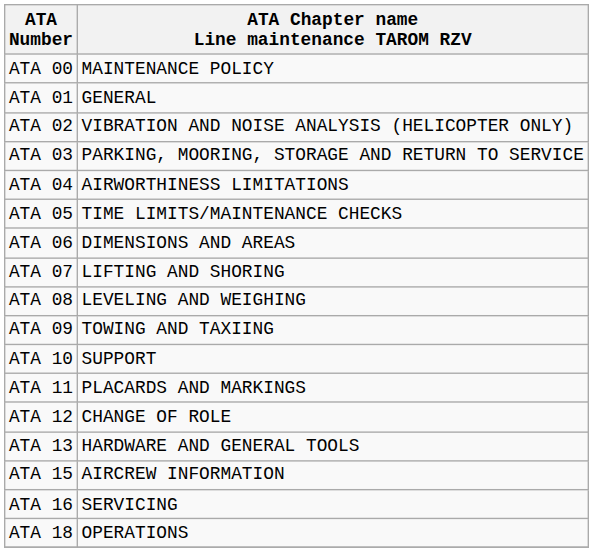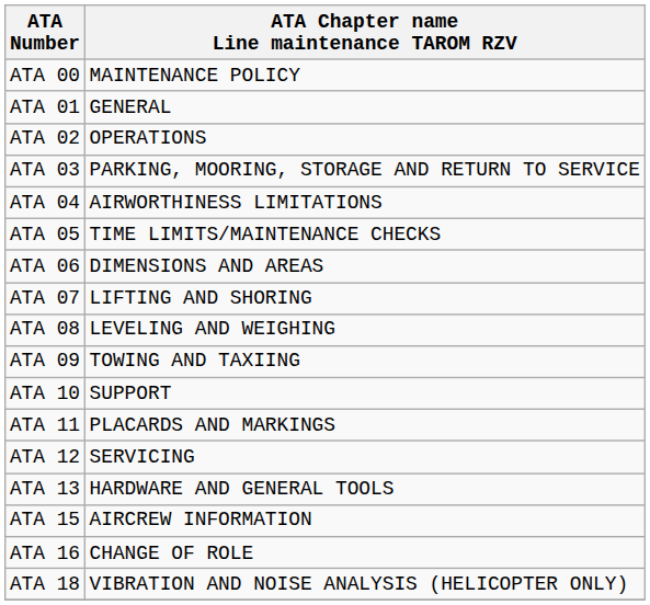ATA 02 | ATA Chapter name Line maintenance TAROM RZV: VIBRATION AND NOISE ANALYSIS (HELICOPTER ONLY) -> OPERATIONS
ATA 12 | ATA Chapter name Line maintenance TAROM RZV: CHANGE OF ROLE -> SERVICING
ATA 16 | ATA Chapter name Line maintenance TAROM RZV: SERVICING -> CHANGE OF ROLE
ATA 18 | ATA Chapter name Line maintenance TAROM RZV: OPERATIONS -> VIBRATION AND NOISE ANALYSIS (HELICOPTER ONLY)
